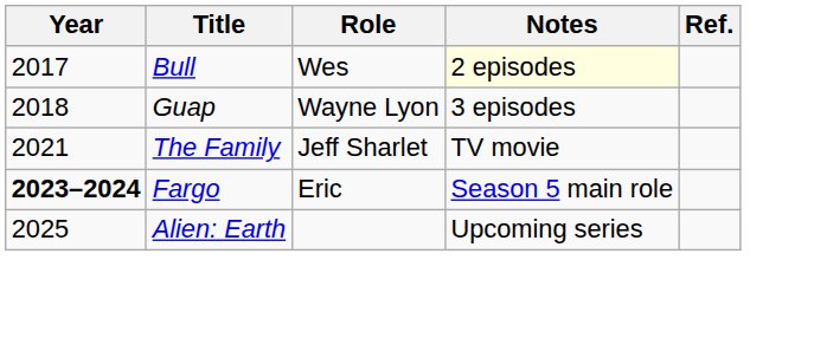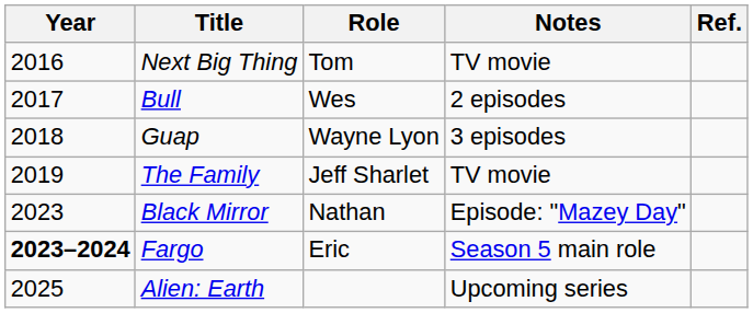+ row: 2016 | Next Big Thing | Tom | TV movie
Bull | Notes: lightyellow background -> no background
The Family | Year: 2021 -> 2019
+ row: 2023 | Black Mirror | Nathan | Episode: "Mazey Day"
